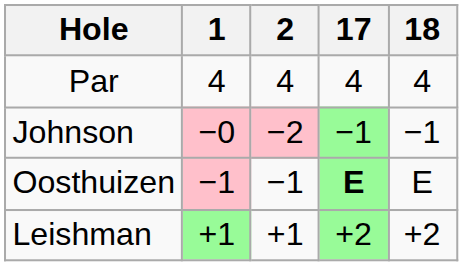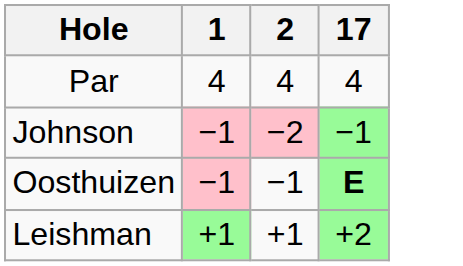- column: 18 | 4 | −1 | E | +2
Johnson | 1: −0 -> −1
